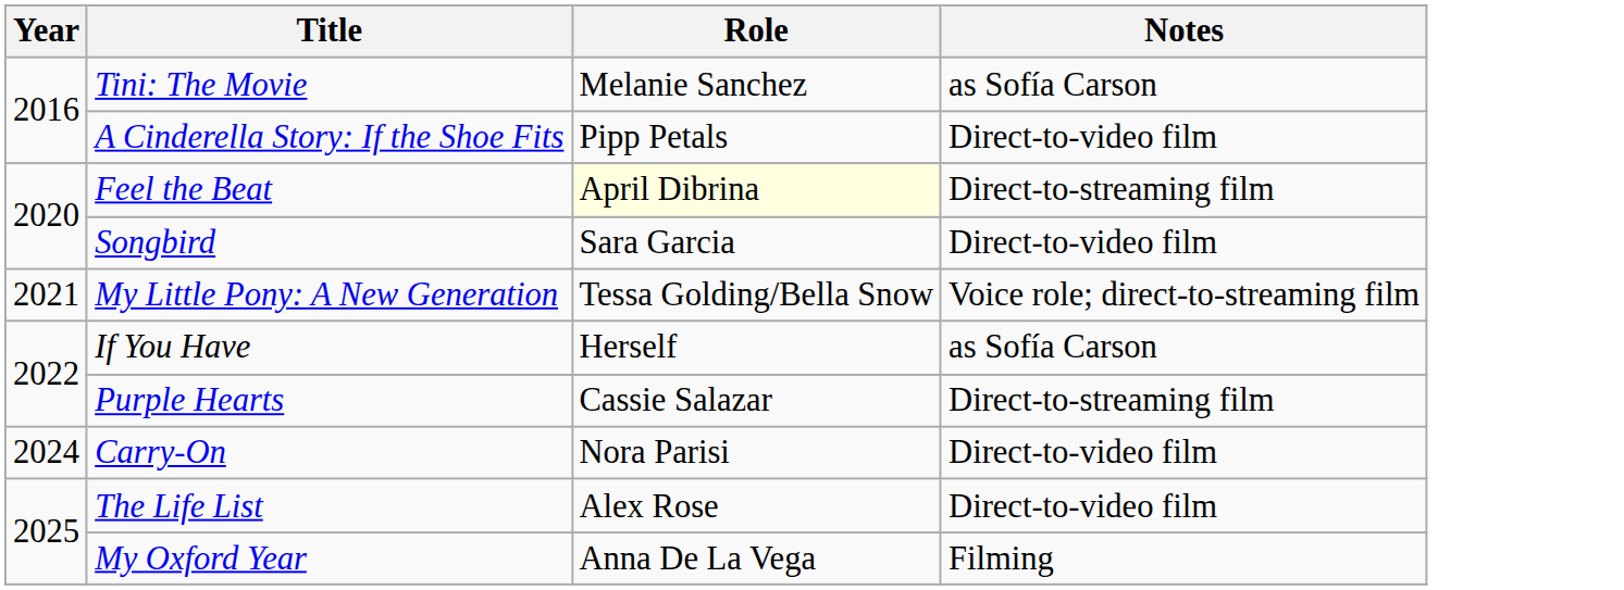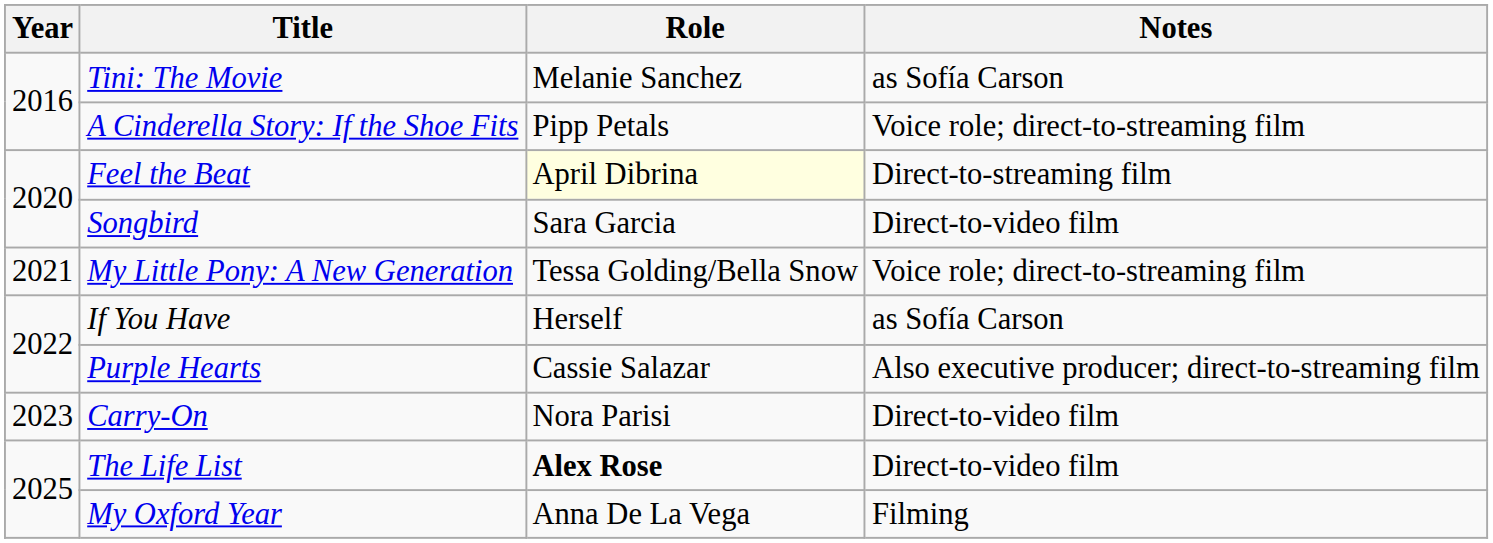A Cinderella Story: If the Shoe Fits | Notes: Direct-to-video film -> Voice role; direct-to-streaming film
Purple Hearts | Notes: Direct-to-streaming film -> Also executive producer; direct-to-streaming film
Carry-On | Year: 2024 -> 2023
The Life List | Role: normal -> bold
